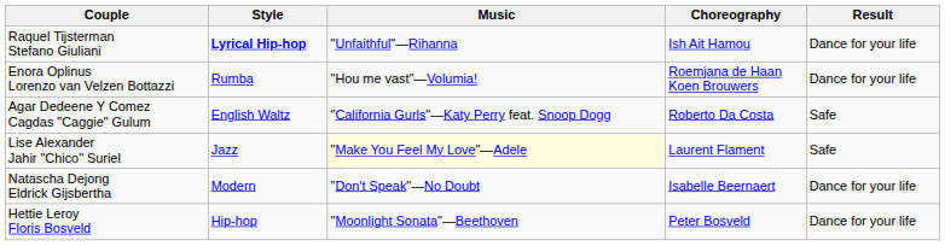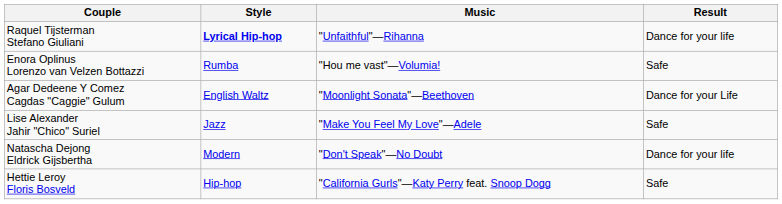- column: Choreography | Ish Ait Hamou | Roemjana de Haan Koen Brouwers | Roberto Da Costa | Laurent Flament | Isabelle Beernaert | Peter Bosveld
Enora Oplinus Lorenzo van Velzen Bottazzi | Result: Dance for your life -> Safe
Agar Dedeene Y Comez Cagdas "Caggie" Gulum | Music: "California Gurls"—Katy Perry feat. Snoop Dogg -> "Moonlight Sonata"—Beethoven
Agar Dedeene Y Comez Cagdas "Caggie" Gulum | Result: Safe -> Dance for your Life
Lise Alexander Jahir "Chico" Suriel | Music: lightyellow background -> no background
Hettie Leroy Floris Bosveld | Music: "Moonlight Sonata"—Beethoven -> "California Gurls"—Katy Perry feat. Snoop Dogg
Hettie Leroy Floris Bosveld | Result: Dance for your life -> Safe
